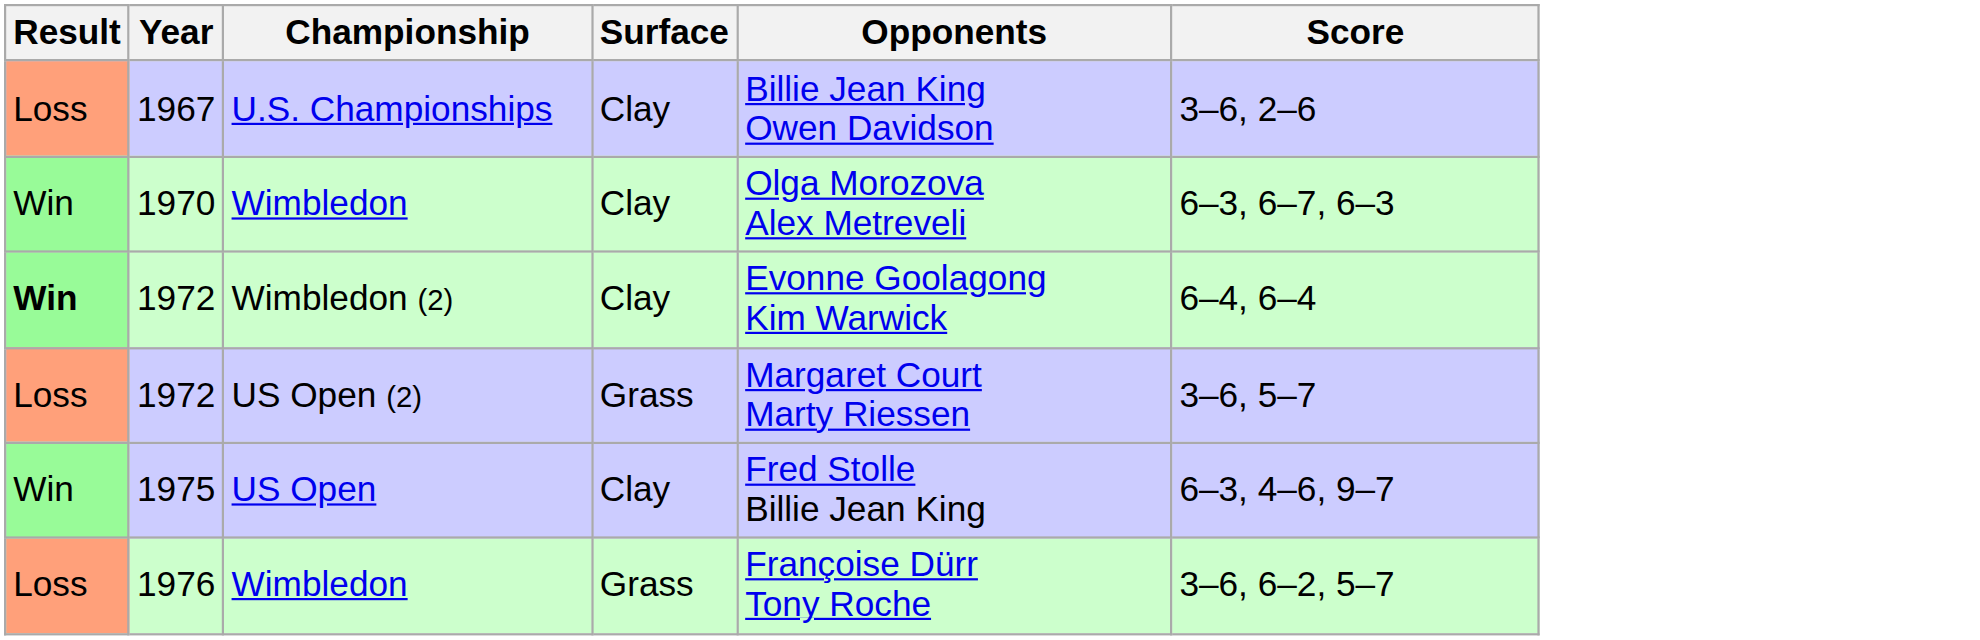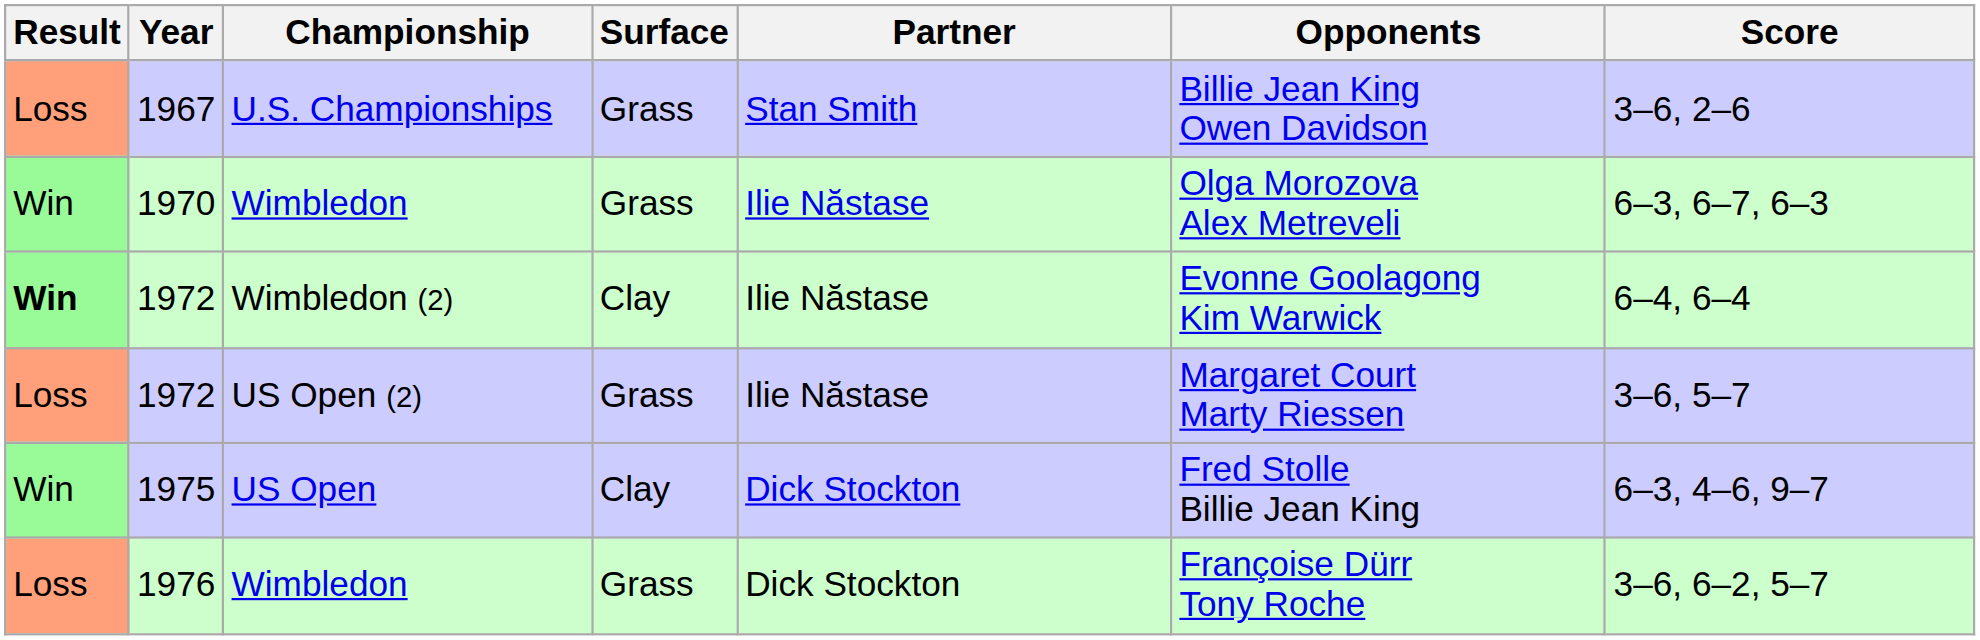+ column: Partner | Stan Smith | Ilie Năstase | Ilie Năstase | Ilie Năstase | Dick Stockton | Dick Stockton
1967 | Surface: Clay -> Grass
1970 | Surface: Clay -> Grass
